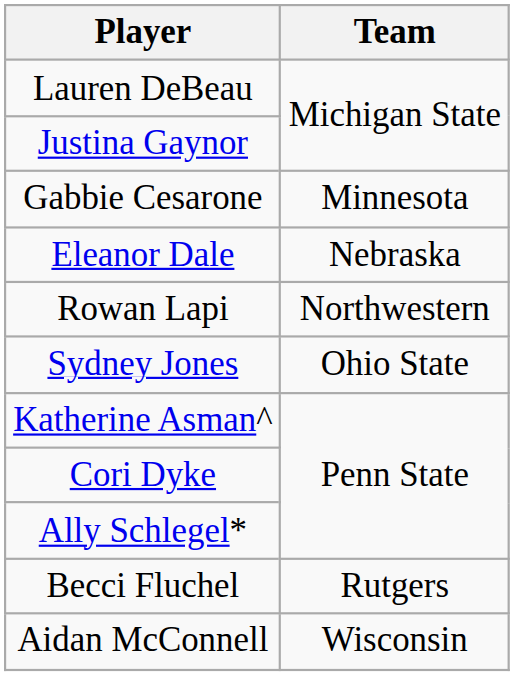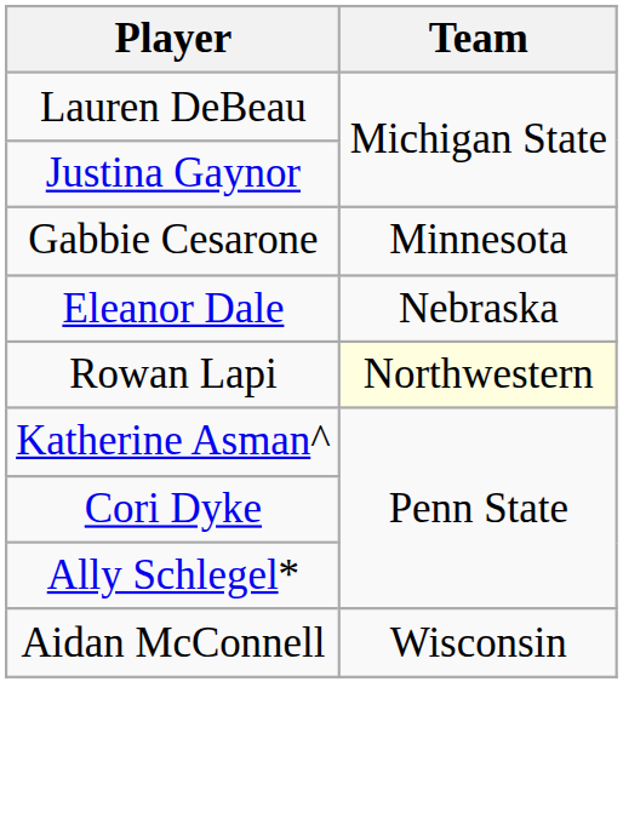Rowan Lapi | Team: no background -> lightyellow background
- row: Sydney Jones | Ohio State
- row: Becci Fluchel | Rutgers
